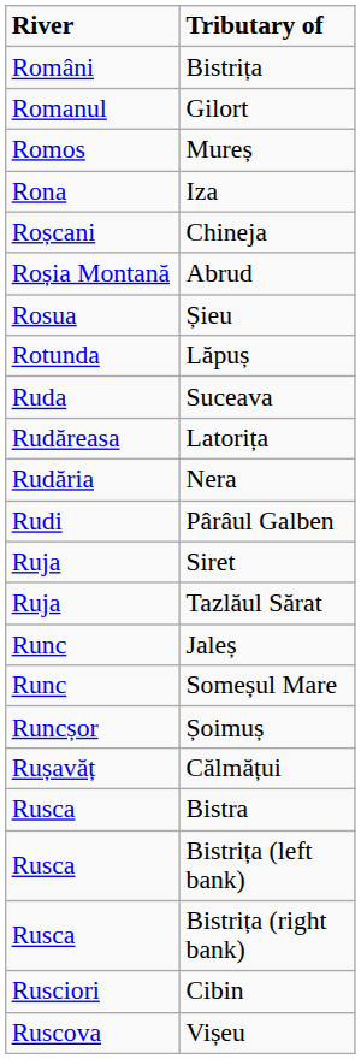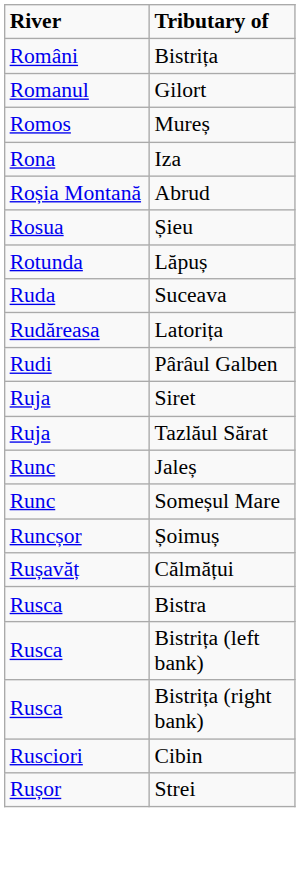- row: Roșcani | Chineja
- row: Rudăria | Nera
- row: Ruscova | Vișeu
+ row: Rușor | Strei
